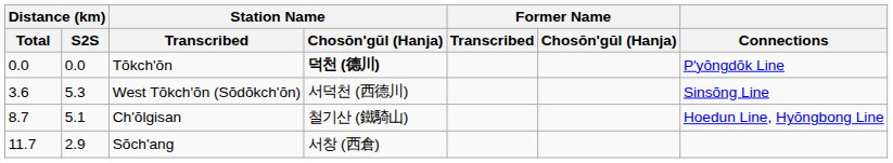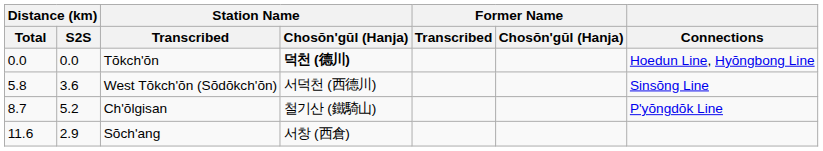Tŏkch'ŏn | Connections: P'yŏngdŏk Line -> Hoedun Line, Hyŏngbong Line
West Tŏkch'ŏn (Sŏdŏkch'ŏn) | Distance (km) / Total: 3.6 -> 5.8
West Tŏkch'ŏn (Sŏdŏkch'ŏn) | Distance (km) / S2S: 5.3 -> 3.6
Ch'ŏlgisan | Distance (km) / S2S: 5.1 -> 5.2
Ch'ŏlgisan | Connections: Hoedun Line, Hyŏngbong Line -> P'yŏngdŏk Line
Sŏch'ang | Distance (km) / Total: 11.7 -> 11.6
